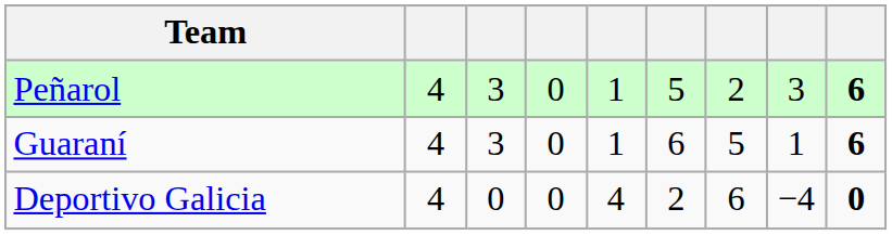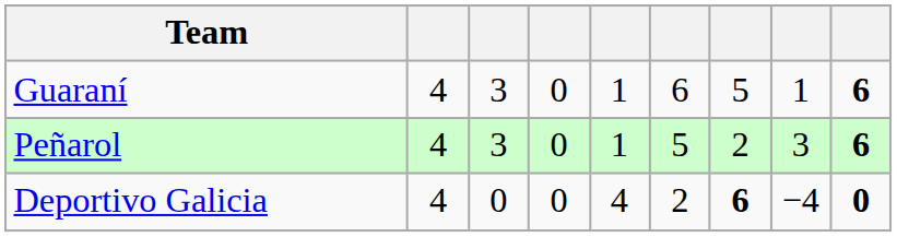rows swapped: Peñarol <-> Guaraní
Deportivo Galicia | column 7: normal -> bold
